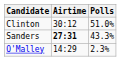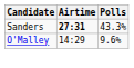- row: Clinton | 30:12 | 51.0%
O'Malley | Polls: 2.3% -> 9.6%
